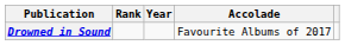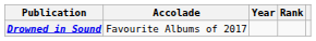columns swapped: Accolade <-> Rank
